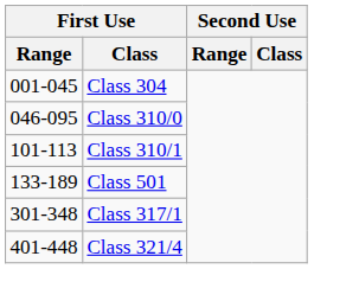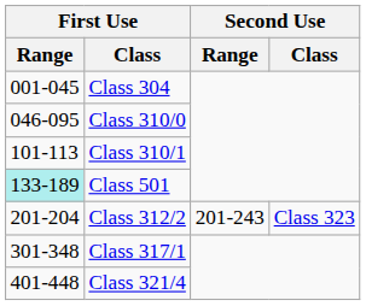Class 501 | First Use / Range: no background -> paleturquoise background
+ row: 201-204 | Class 312/2 | 201-243 | Class 323
